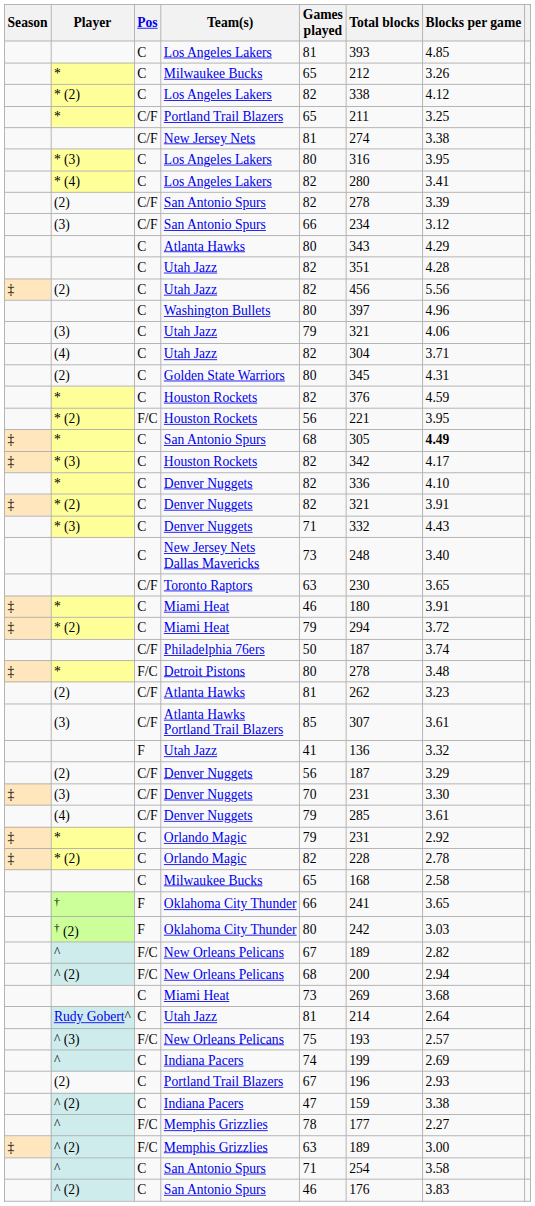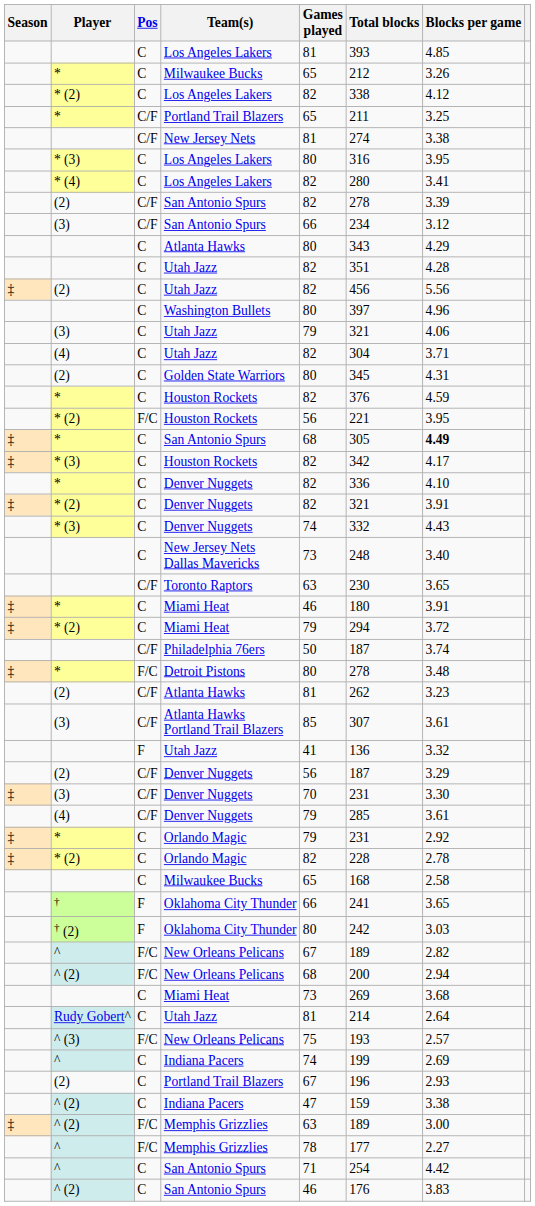* (3) / Denver Nuggets | Games played: 71 -> 74
rows swapped: ^ / Memphis Grizzlies <-> ^ (2) / Memphis Grizzlies
^ / San Antonio Spurs | Blocks per game: 3.58 -> 4.42
